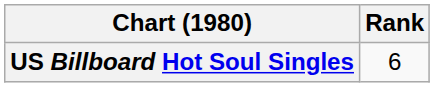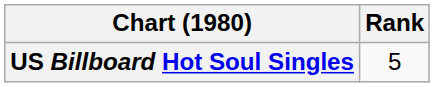US Billboard Hot Soul Singles | Rank: 6 -> 5
